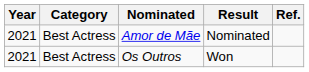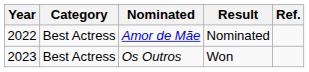Amor de Mãe | Year: 2021 -> 2022
Os Outros | Year: 2021 -> 2023
